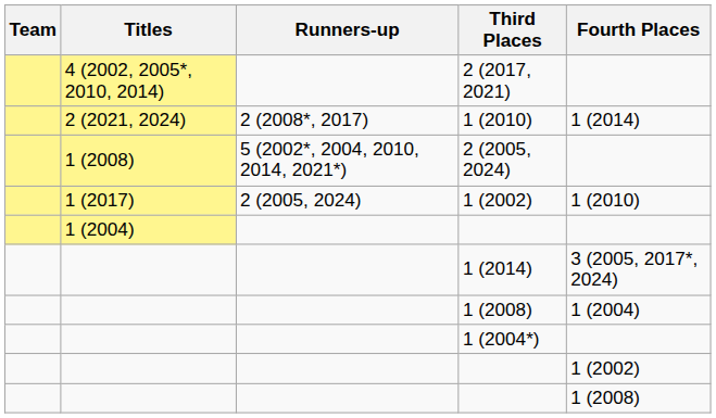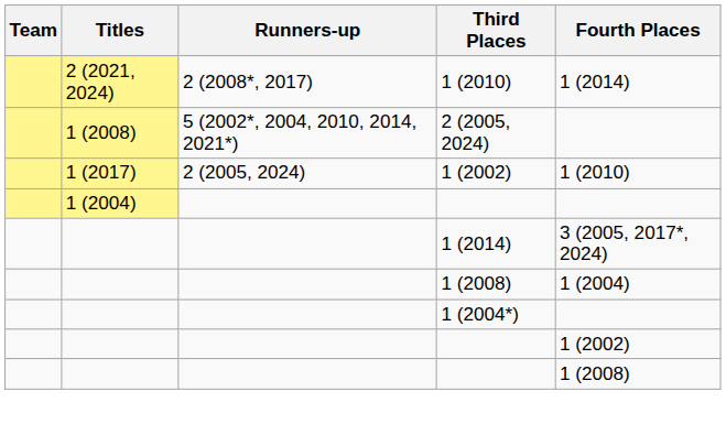- row: 4 (2002, 2005*, 2010, 2014) | 2 (2017, 2021)
